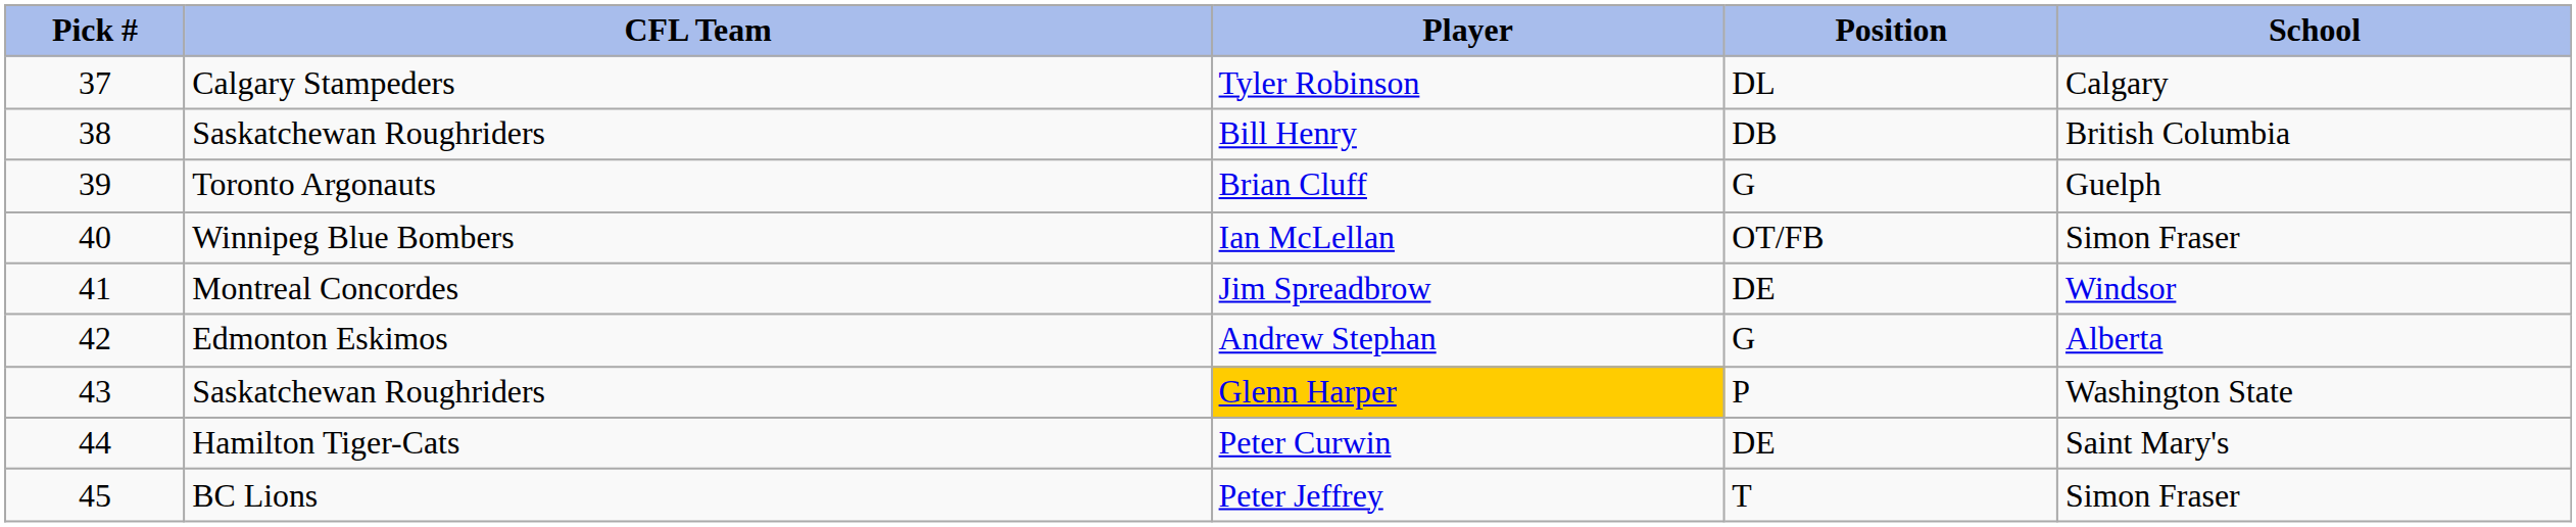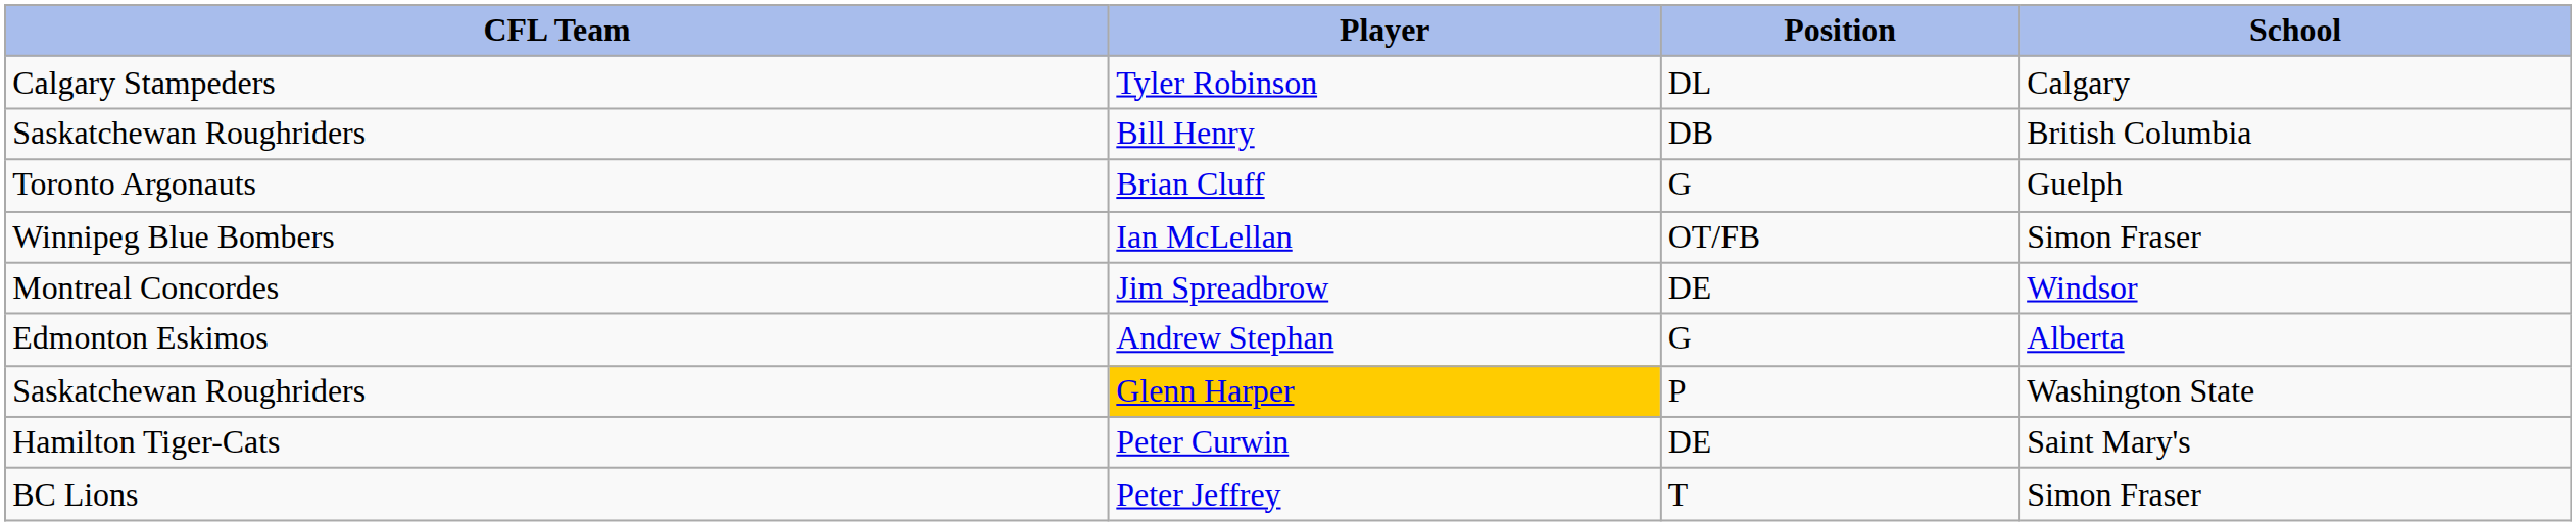- column: Pick # | 37 | 38 | 39 | 40 | 41 | 42 | 43 | 44 | 45
